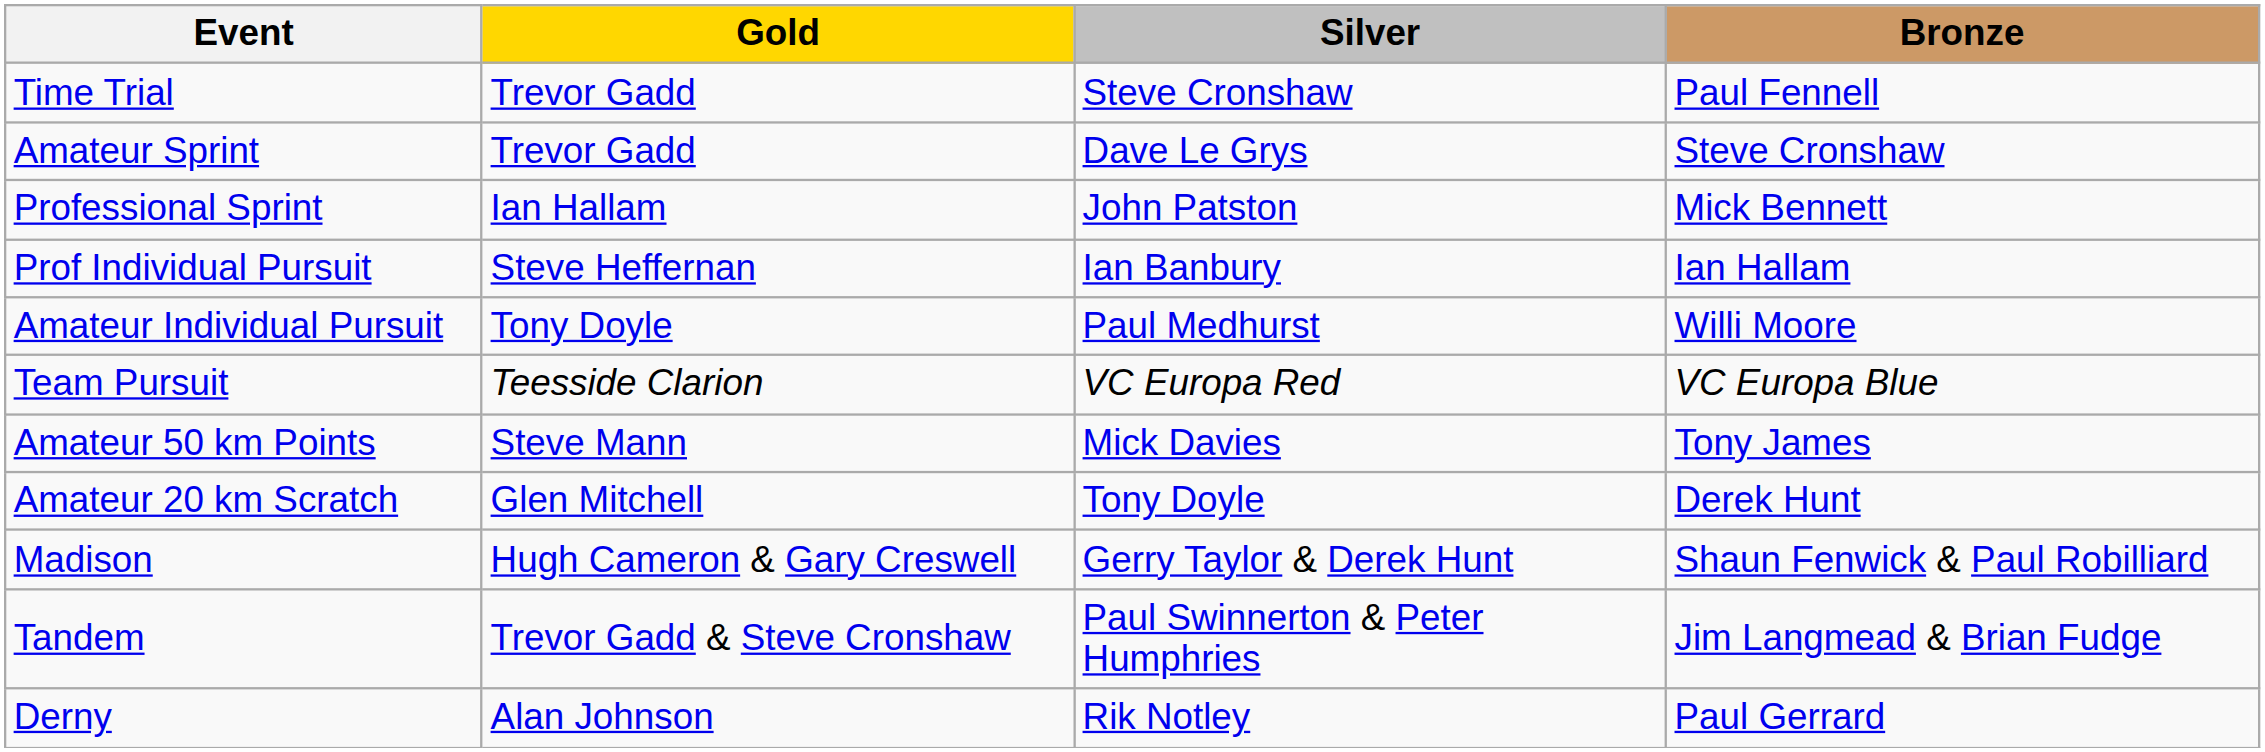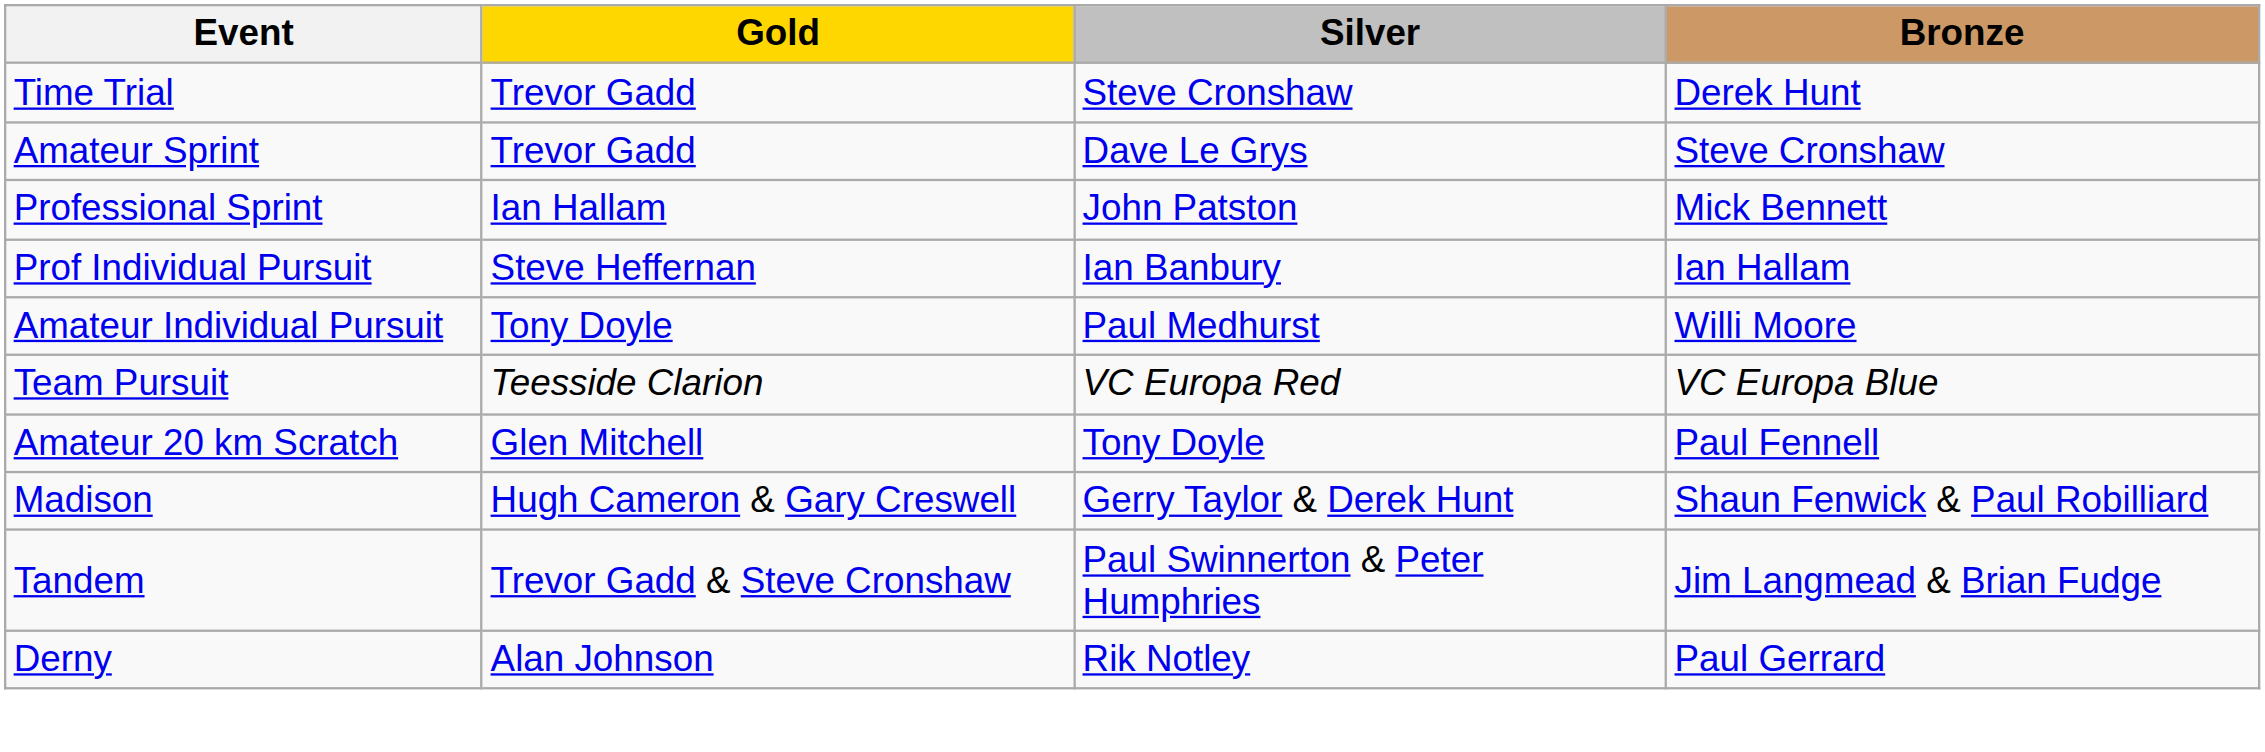Time Trial | Bronze: Paul Fennell -> Derek Hunt
- row: Amateur 50 km Points | Steve Mann | Mick Davies | Tony James
Amateur 20 km Scratch | Bronze: Derek Hunt -> Paul Fennell
